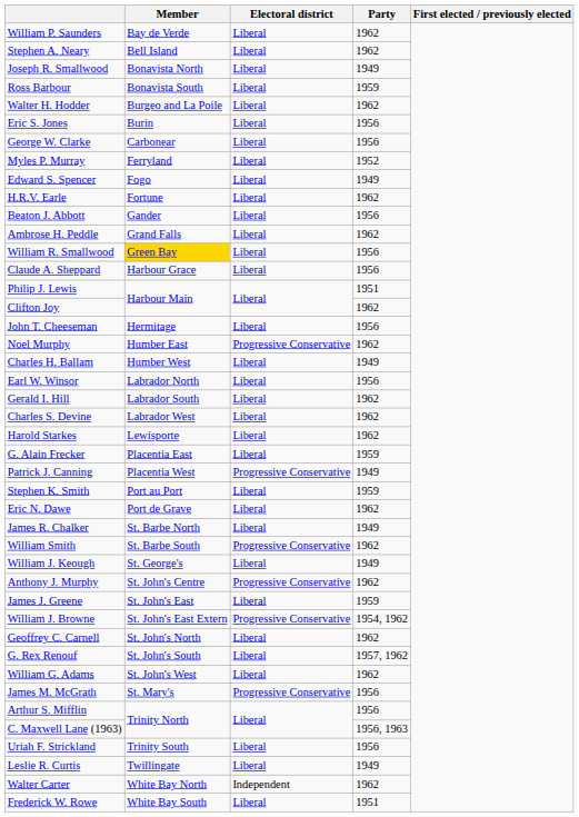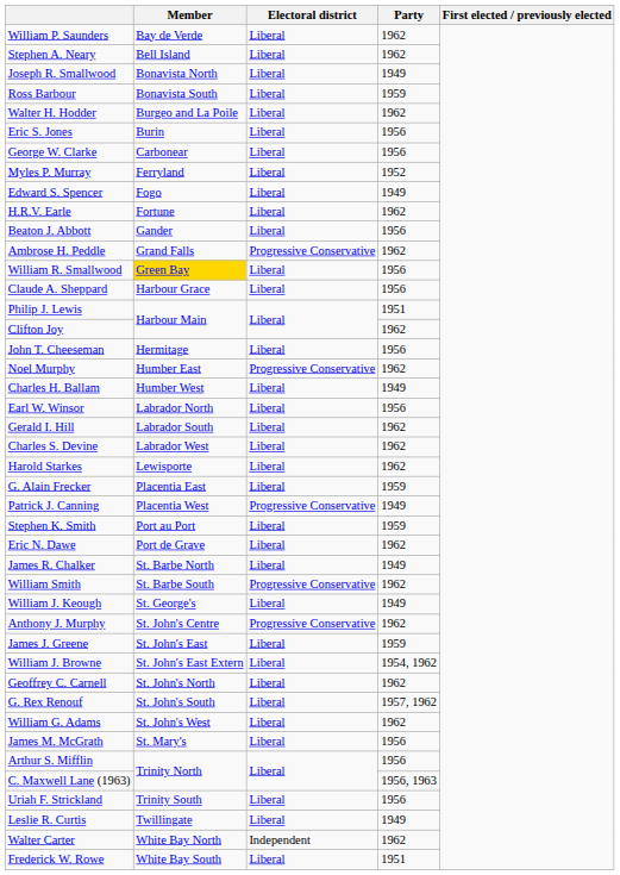Ambrose H. Peddle | Electoral district: Liberal -> Progressive Conservative
William J. Browne | Electoral district: Progressive Conservative -> Liberal
James M. McGrath | Electoral district: Progressive Conservative -> Liberal
